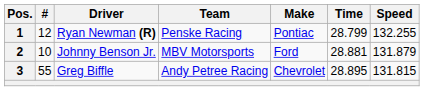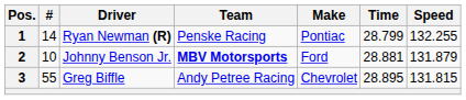1 | #: 12 -> 14
2 | Team: normal -> bold
